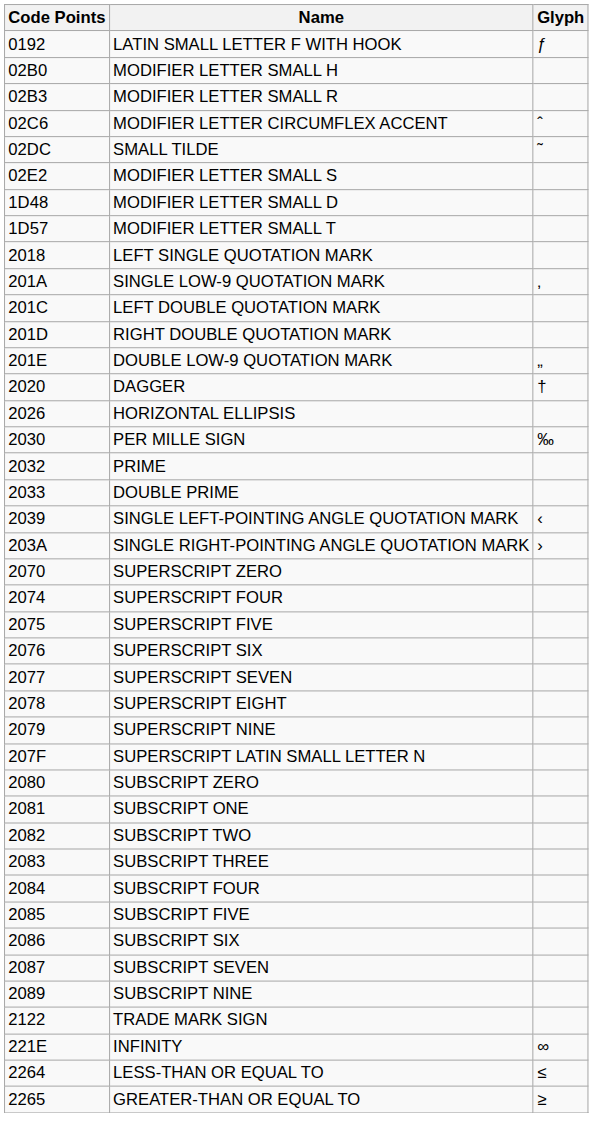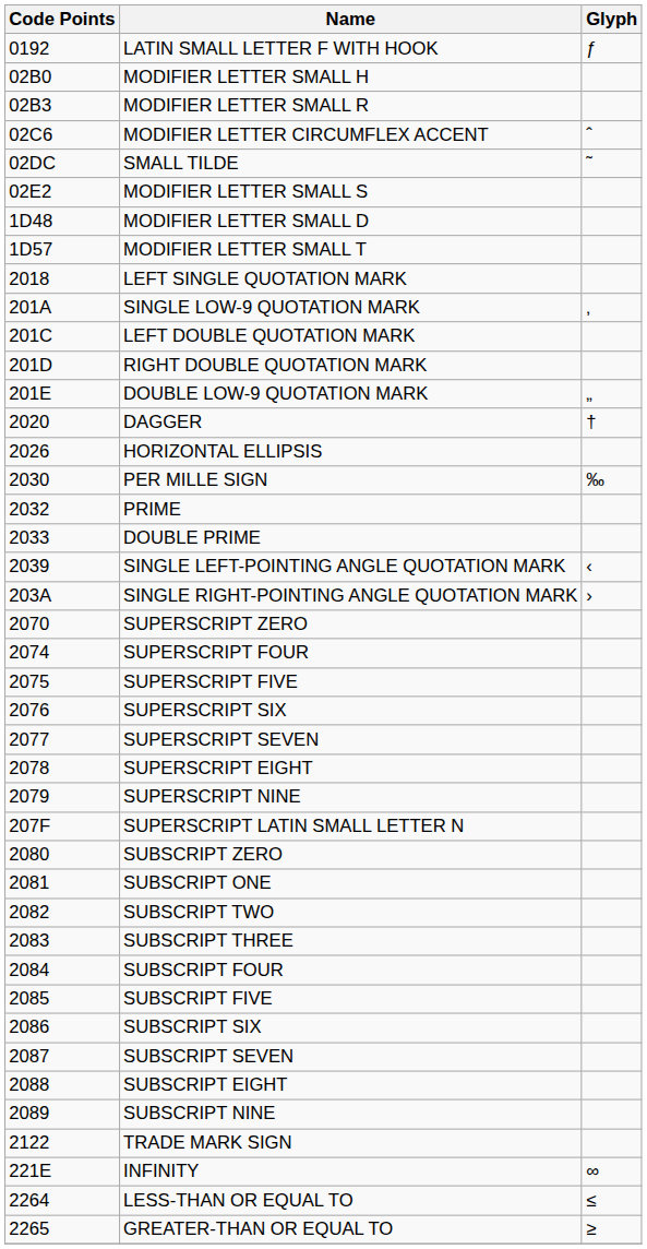+ row: 2088 | SUBSCRIPT EIGHT
